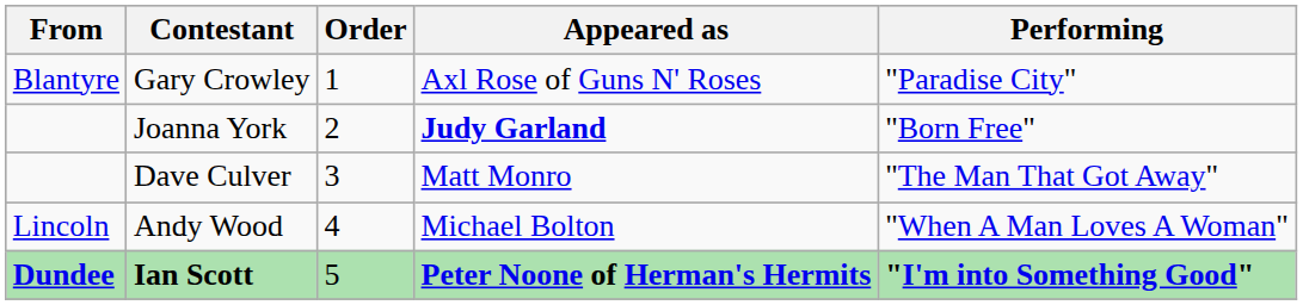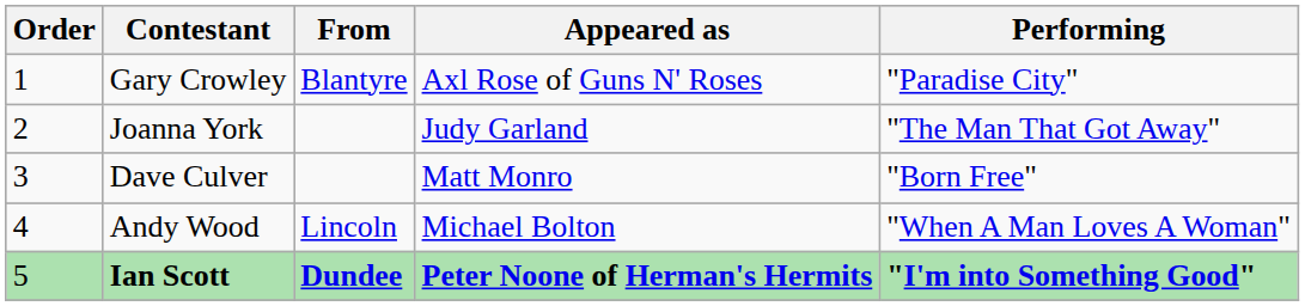columns swapped: Order <-> From
Joanna York | Appeared as: bold -> normal
Joanna York | Performing: "Born Free" -> "The Man That Got Away"
Dave Culver | Performing: "The Man That Got Away" -> "Born Free"
